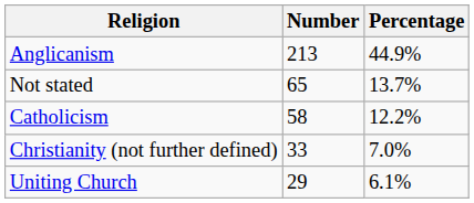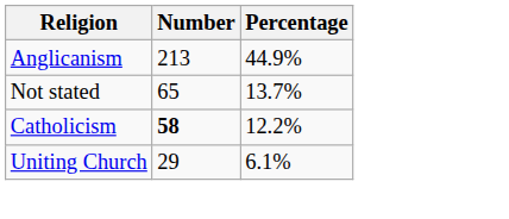Catholicism | Number: normal -> bold
- row: Christianity (not further defined) | 33 | 7.0%
